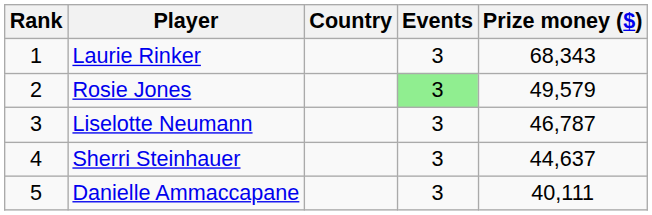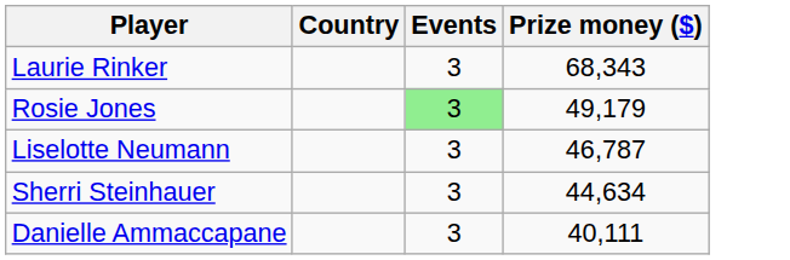- column: Rank | 1 | 2 | 3 | 4 | 5
Rosie Jones | Prize money ($): 49,579 -> 49,179
Sherri Steinhauer | Prize money ($): 44,637 -> 44,634
